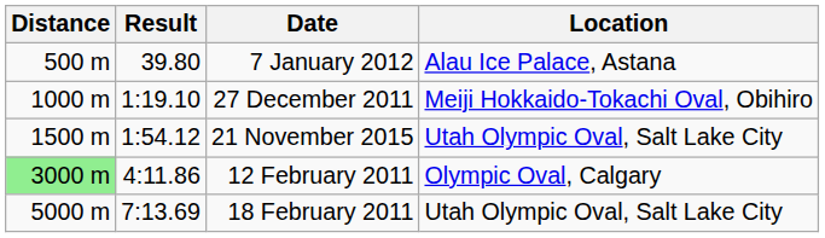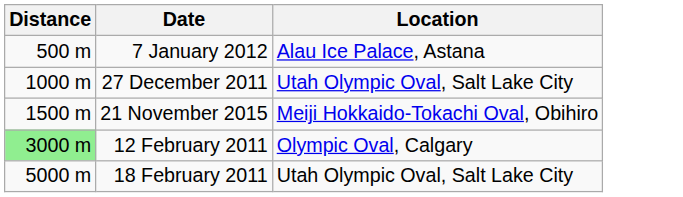- column: Result | 39.80 | 1:19.10 | 1:54.12 | 4:11.86 | 7:13.69
27 December 2011 | Location: Meiji Hokkaido-Tokachi Oval, Obihiro -> Utah Olympic Oval, Salt Lake City
21 November 2015 | Location: Utah Olympic Oval, Salt Lake City -> Meiji Hokkaido-Tokachi Oval, Obihiro
